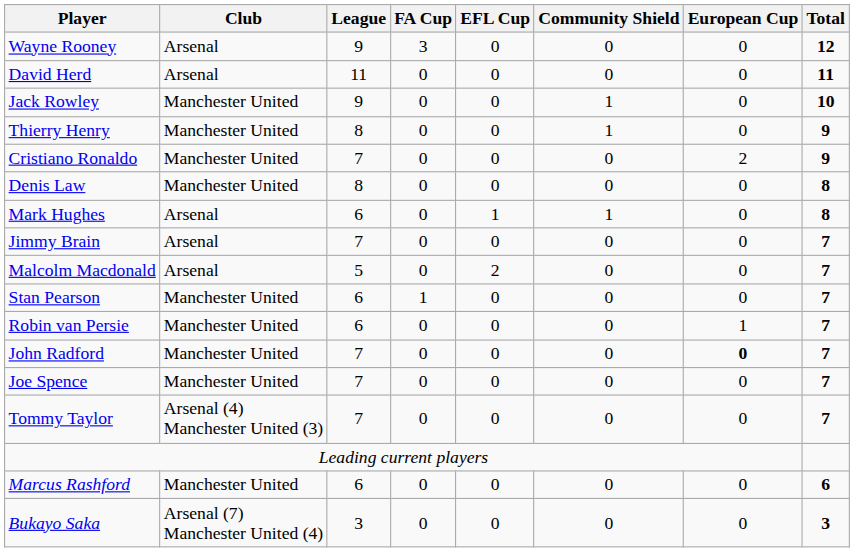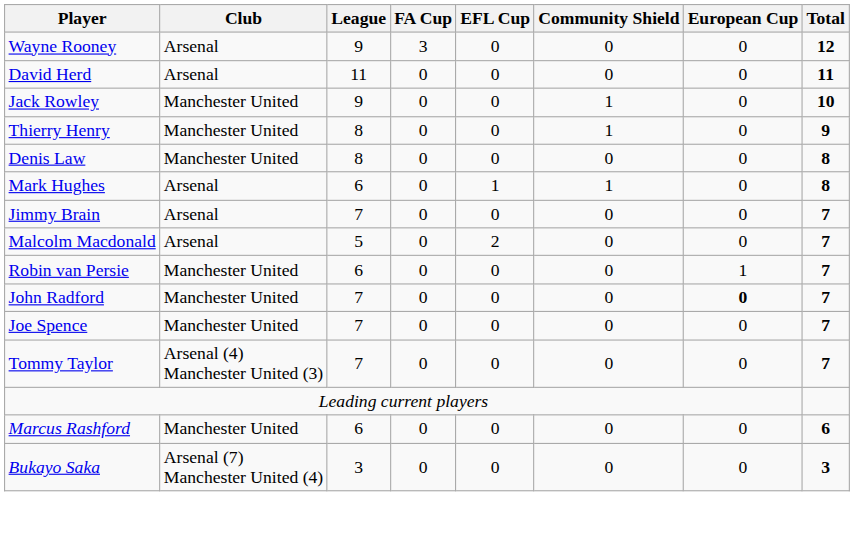- row: Cristiano Ronaldo | Manchester United | 7 | 0 | 0 | 0 | 2 | 9
- row: Stan Pearson | Manchester United | 6 | 1 | 0 | 0 | 0 | 7
